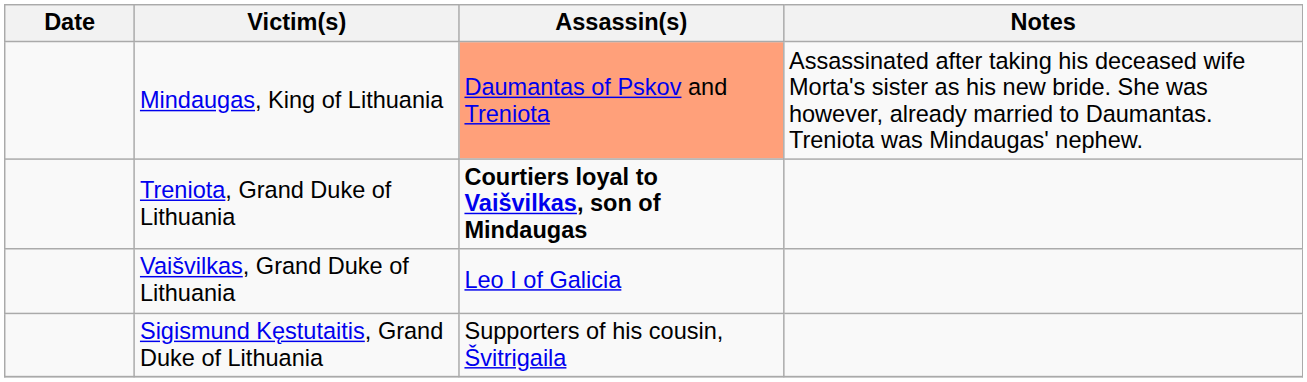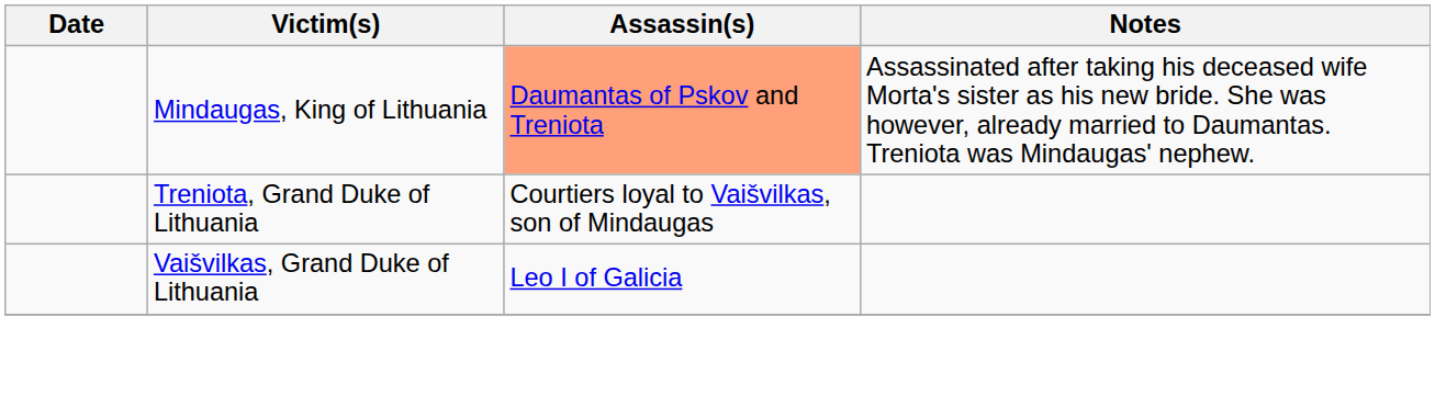Treniota, Grand Duke of Lithuania | Assassin(s): bold -> normal
- row: Sigismund Kęstutaitis, Grand Duke of Lithuania | Supporters of his cousin, Švitrigaila
